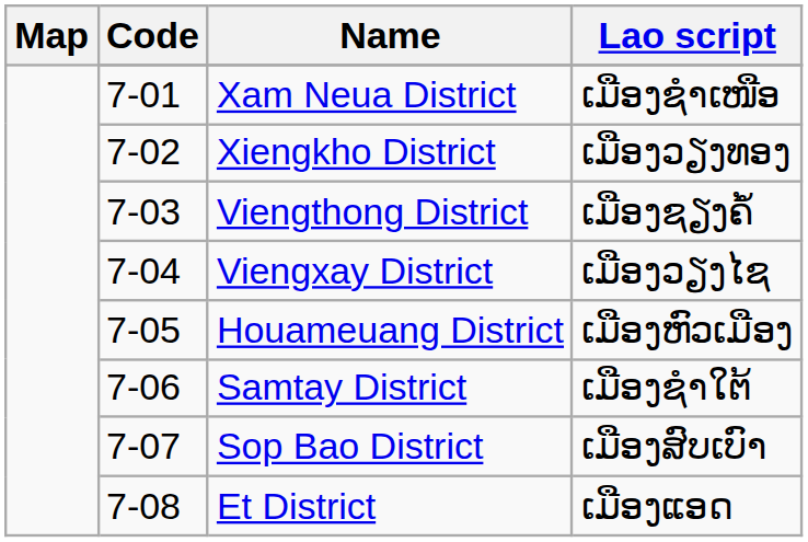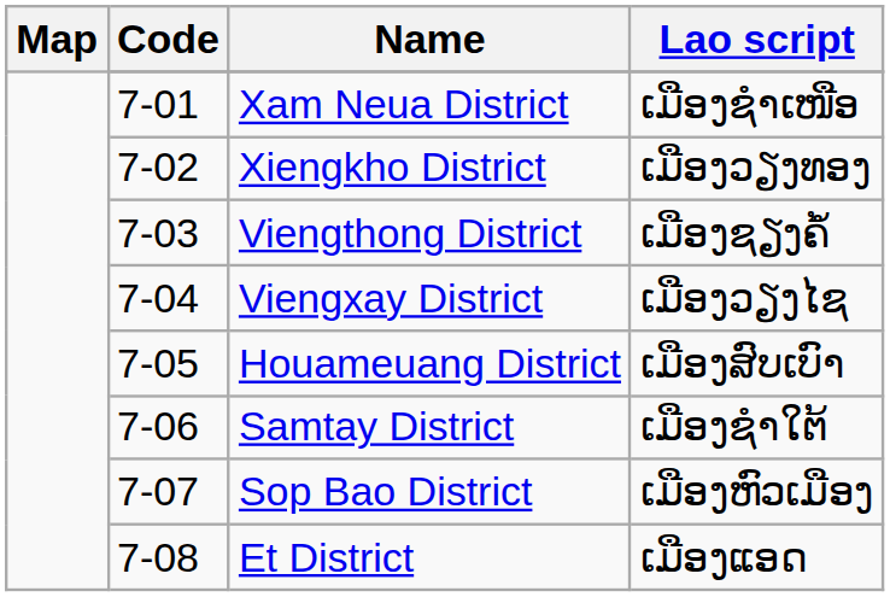Houameuang District | Lao script: ເມືອງຫົວເມືອງ -> ເມືອງສົບເບົາ
Sop Bao District | Lao script: ເມືອງສົບເບົາ -> ເມືອງຫົວເມືອງ
